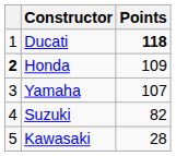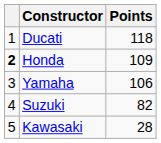Ducati | Points: bold -> normal
Yamaha | Points: 107 -> 106
